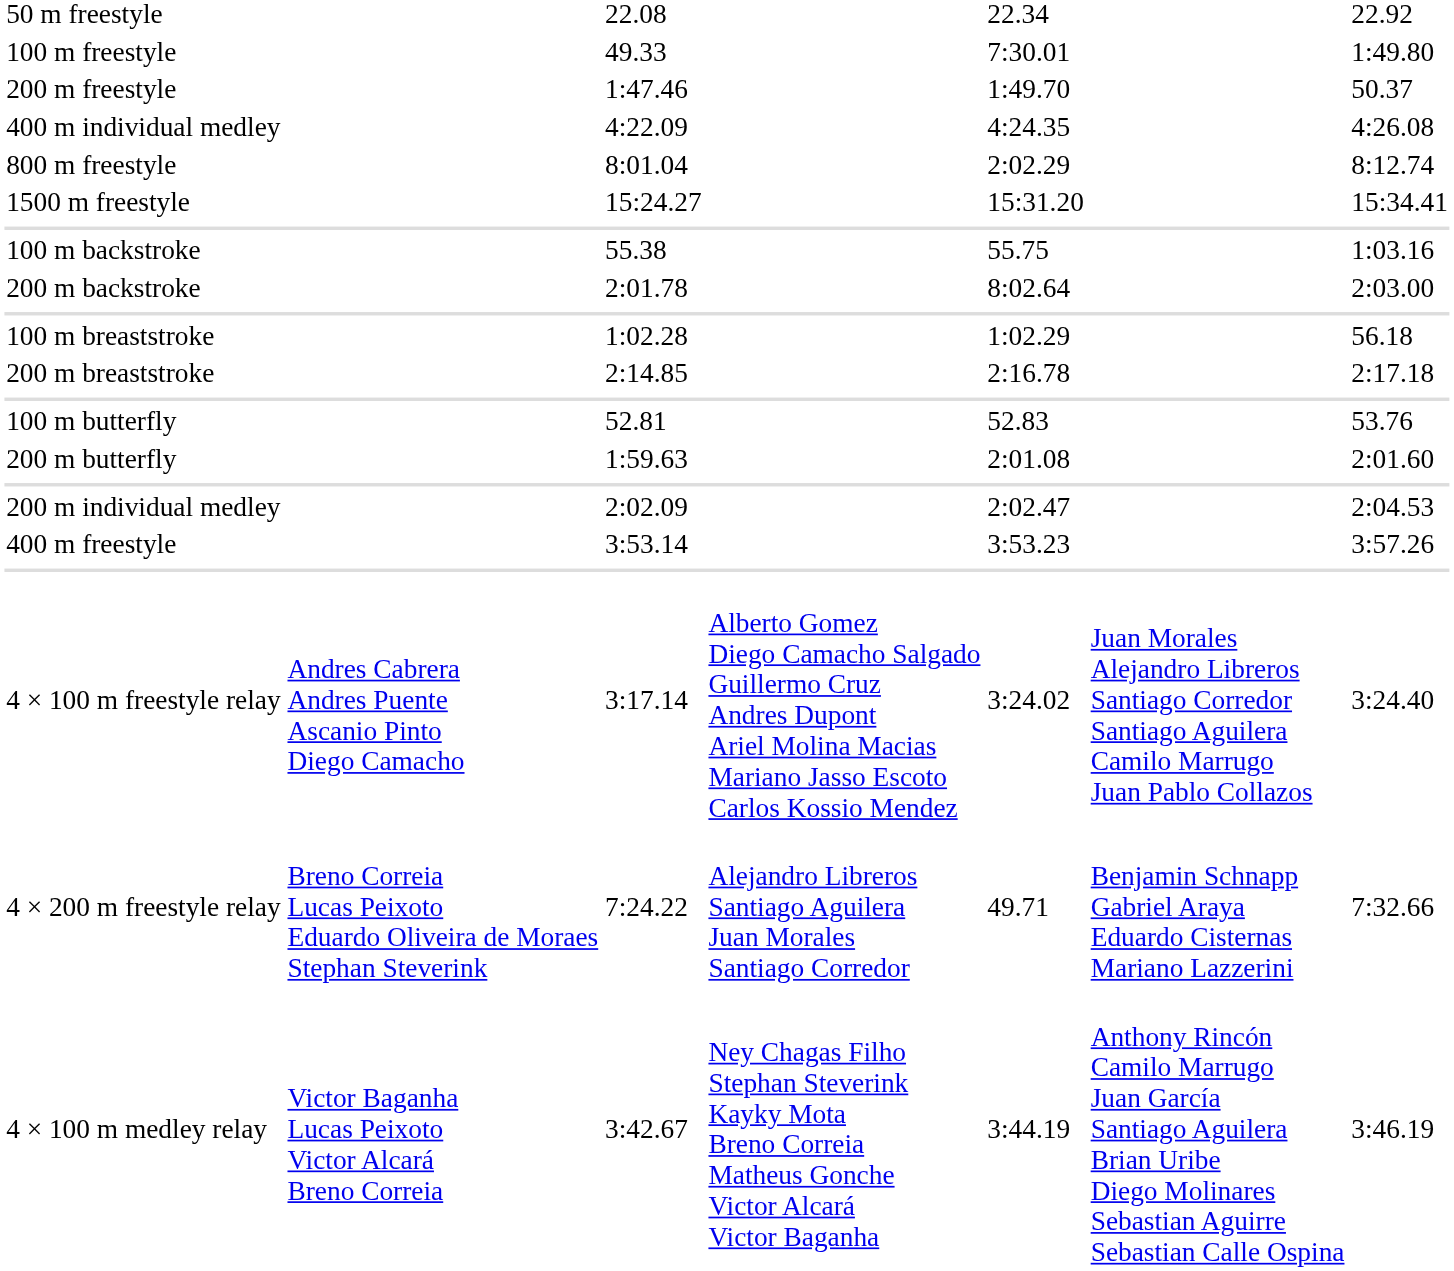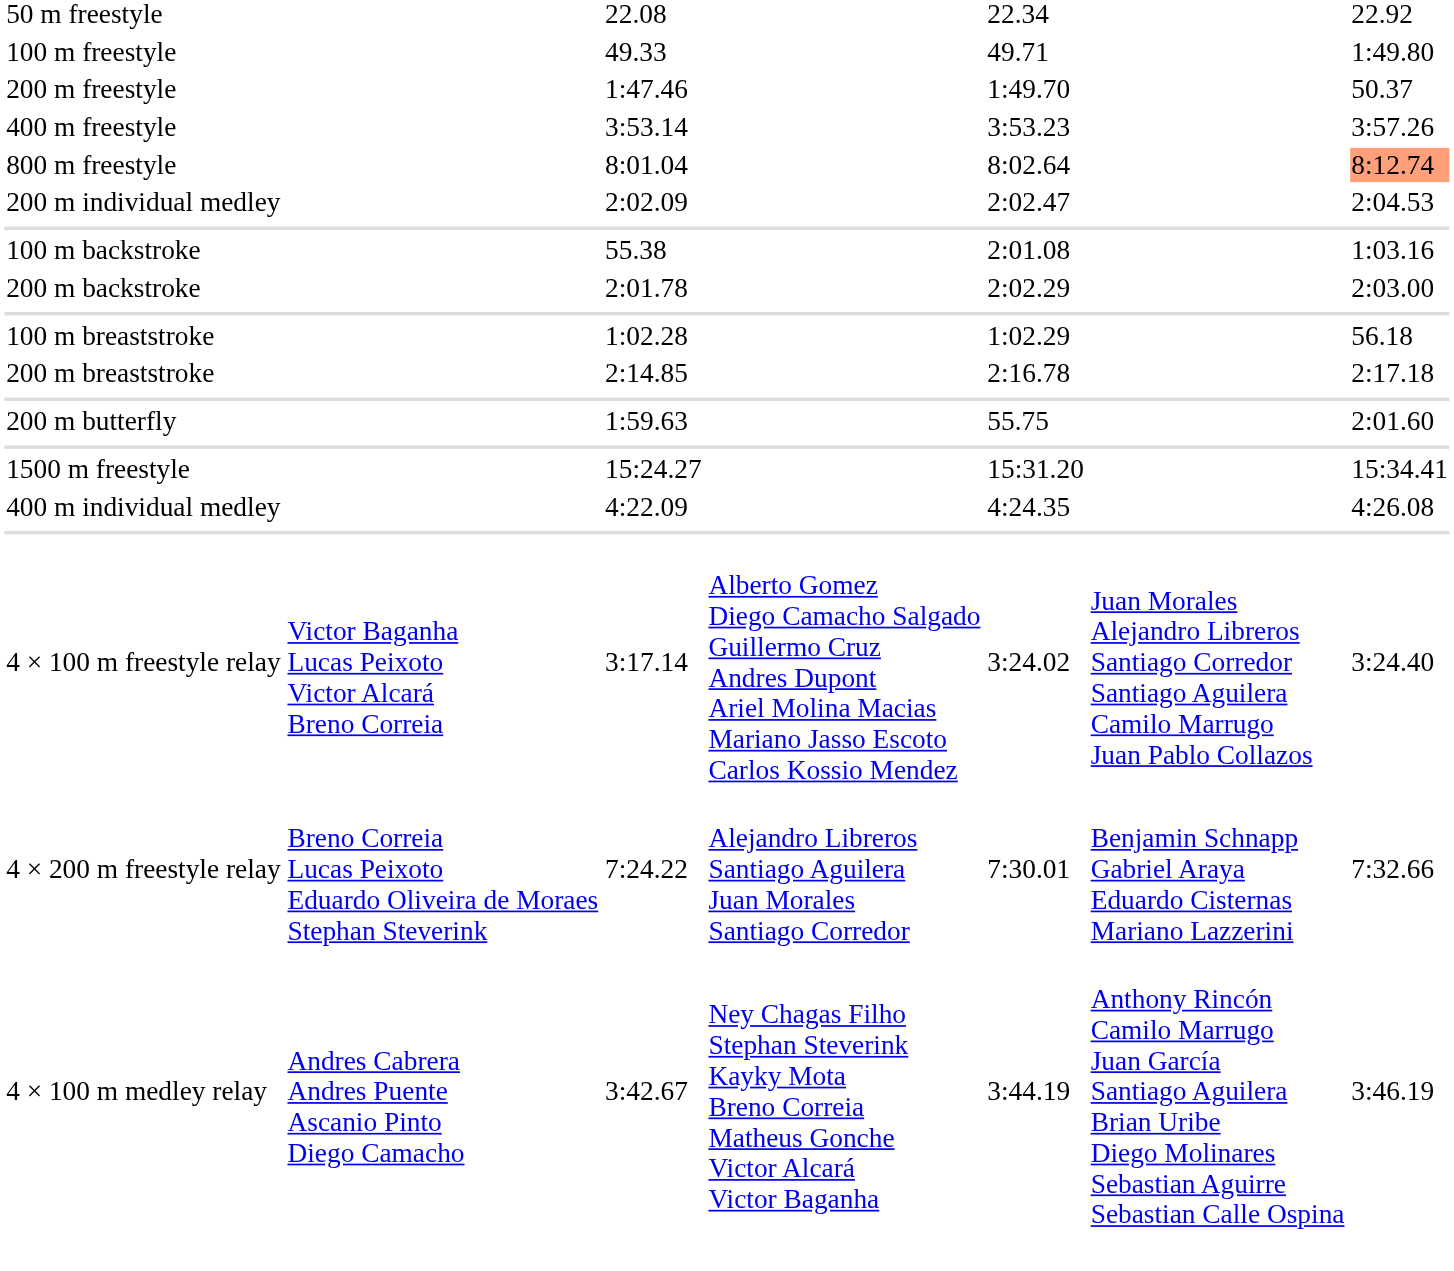100 m freestyle | column 5: 7:30.01 -> 49.71
rows swapped: 400 m freestyle <-> 400 m individual medley
800 m freestyle | column 5: 2:02.29 -> 8:02.64
800 m freestyle | column 7: no background -> lightsalmon background
rows swapped: 1500 m freestyle <-> 200 m individual medley
100 m backstroke | column 5: 55.75 -> 2:01.08
200 m backstroke | column 5: 8:02.64 -> 2:02.29
- row: 100 m butterfly | 52.81 | 52.83 | 53.76
200 m butterfly | column 5: 2:01.08 -> 55.75
4 × 100 m freestyle relay | column 2: Andres Cabrera Andres Puente Ascanio Pinto Diego Camacho -> Victor Baganha Lucas Peixoto Victor Alcará Breno Correia
4 × 200 m freestyle relay | column 5: 49.71 -> 7:30.01
4 × 100 m medley relay | column 2: Victor Baganha Lucas Peixoto Victor Alcará Breno Correia -> Andres Cabrera Andres Puente Ascanio Pinto Diego Camacho
